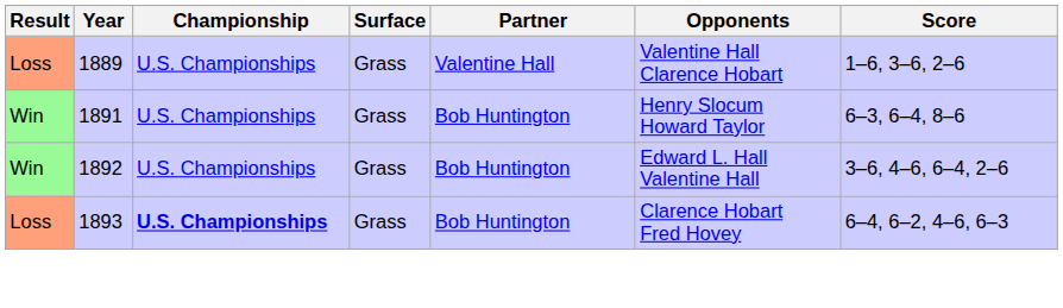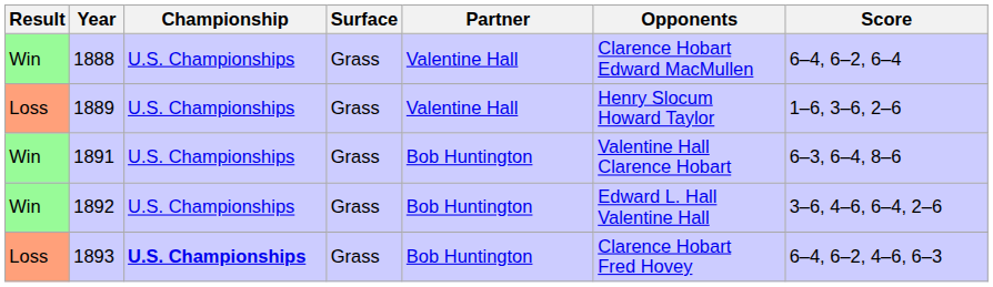+ row: Win | 1888 | U.S. Championships | Grass | Valentine Hall | Clarence Hobart Edward MacMullen | 6–4, 6–2, 6–4
1889 | Opponents: Valentine Hall Clarence Hobart -> Henry Slocum Howard Taylor
1891 | Opponents: Henry Slocum Howard Taylor -> Valentine Hall Clarence Hobart
